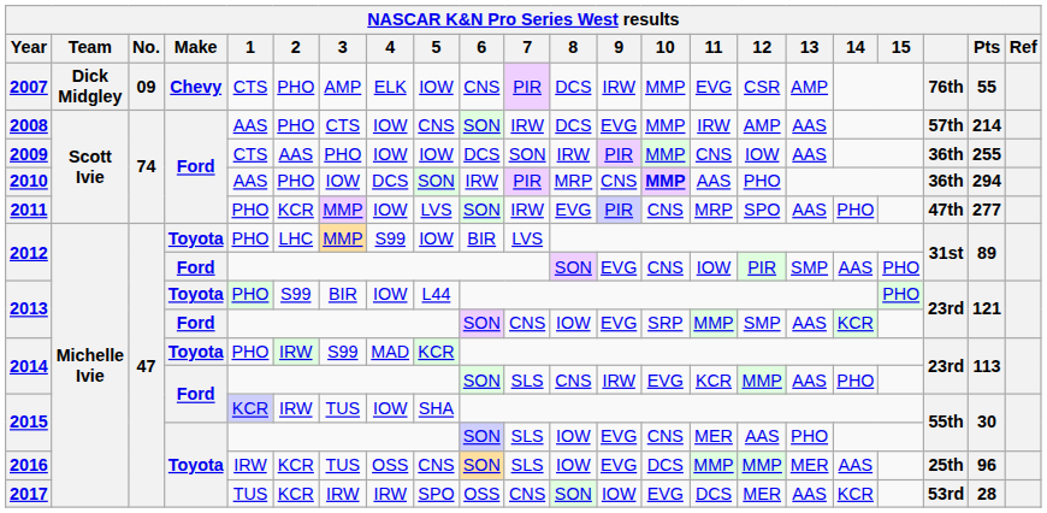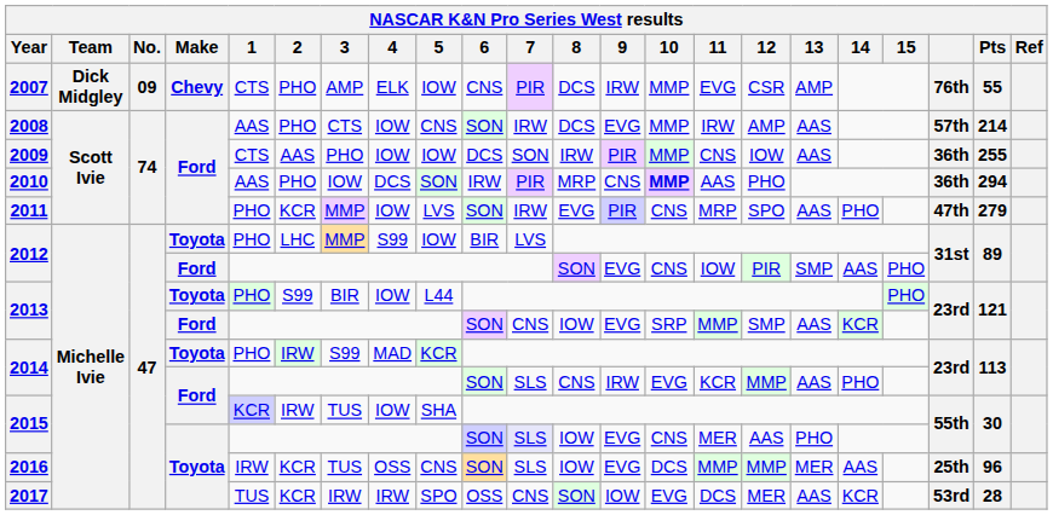2011 | Pts: 277 -> 279
2015 / Toyota | 7: no background -> lavender background
